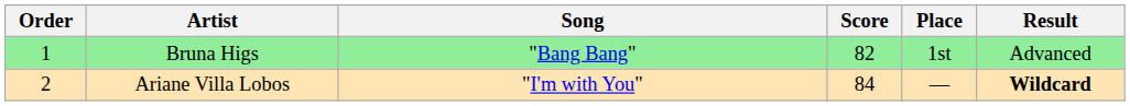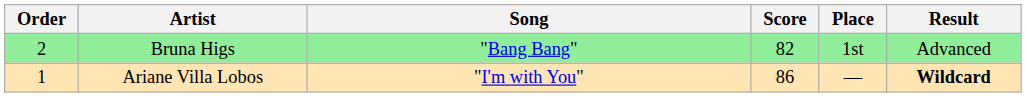Bruna Higs | Order: 1 -> 2
Ariane Villa Lobos | Order: 2 -> 1
Ariane Villa Lobos | Score: 84 -> 86
